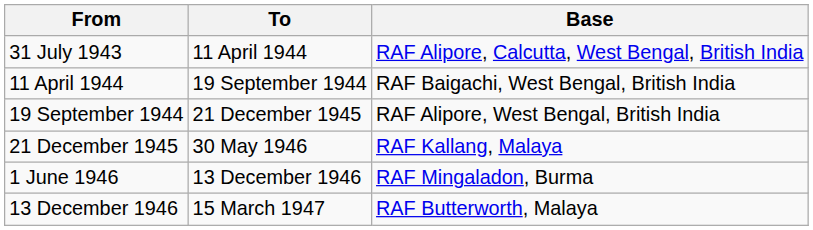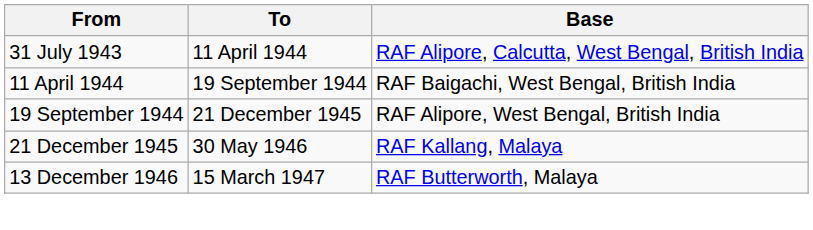- row: 1 June 1946 | 13 December 1946 | RAF Mingaladon, Burma
